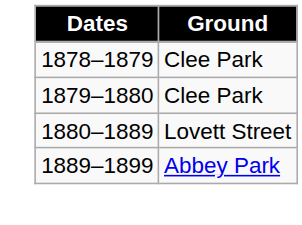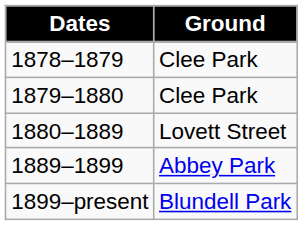+ row: 1899–present | Blundell Park
